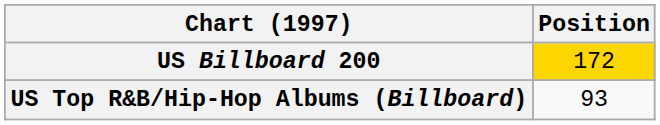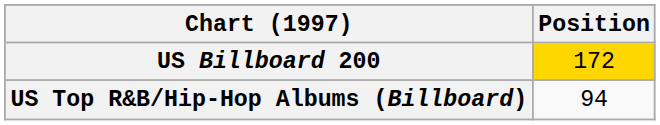US Top R&B/Hip-Hop Albums (Billboard) | Position: 93 -> 94
